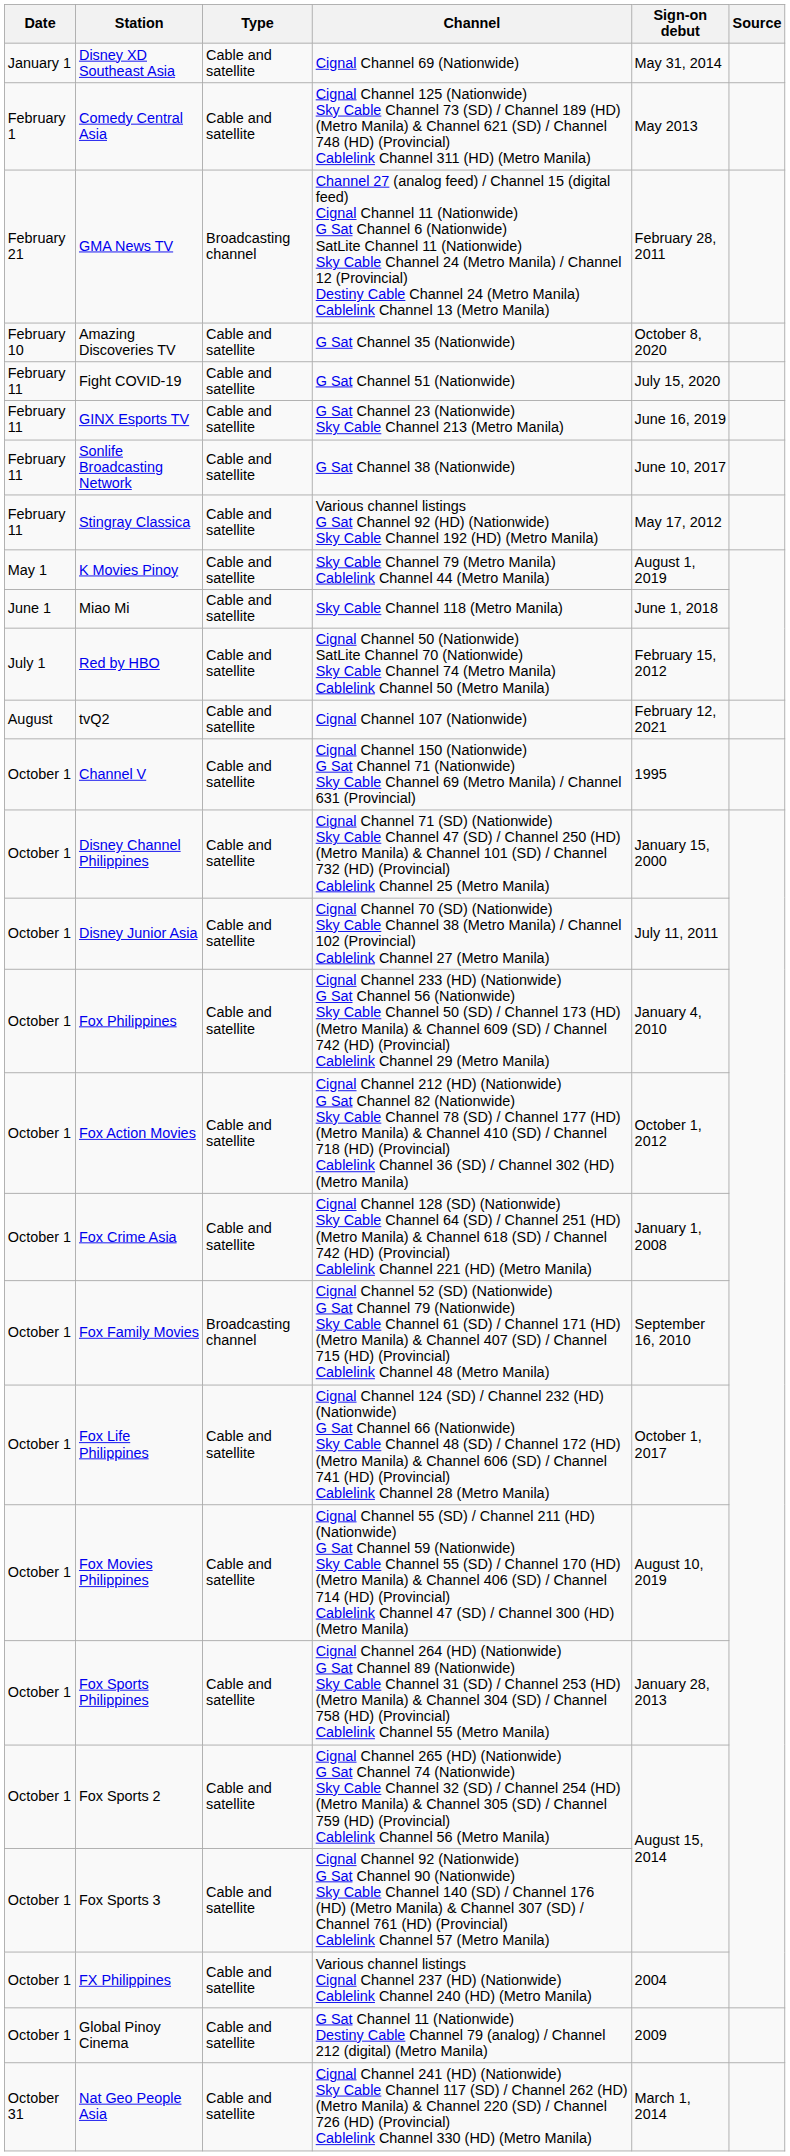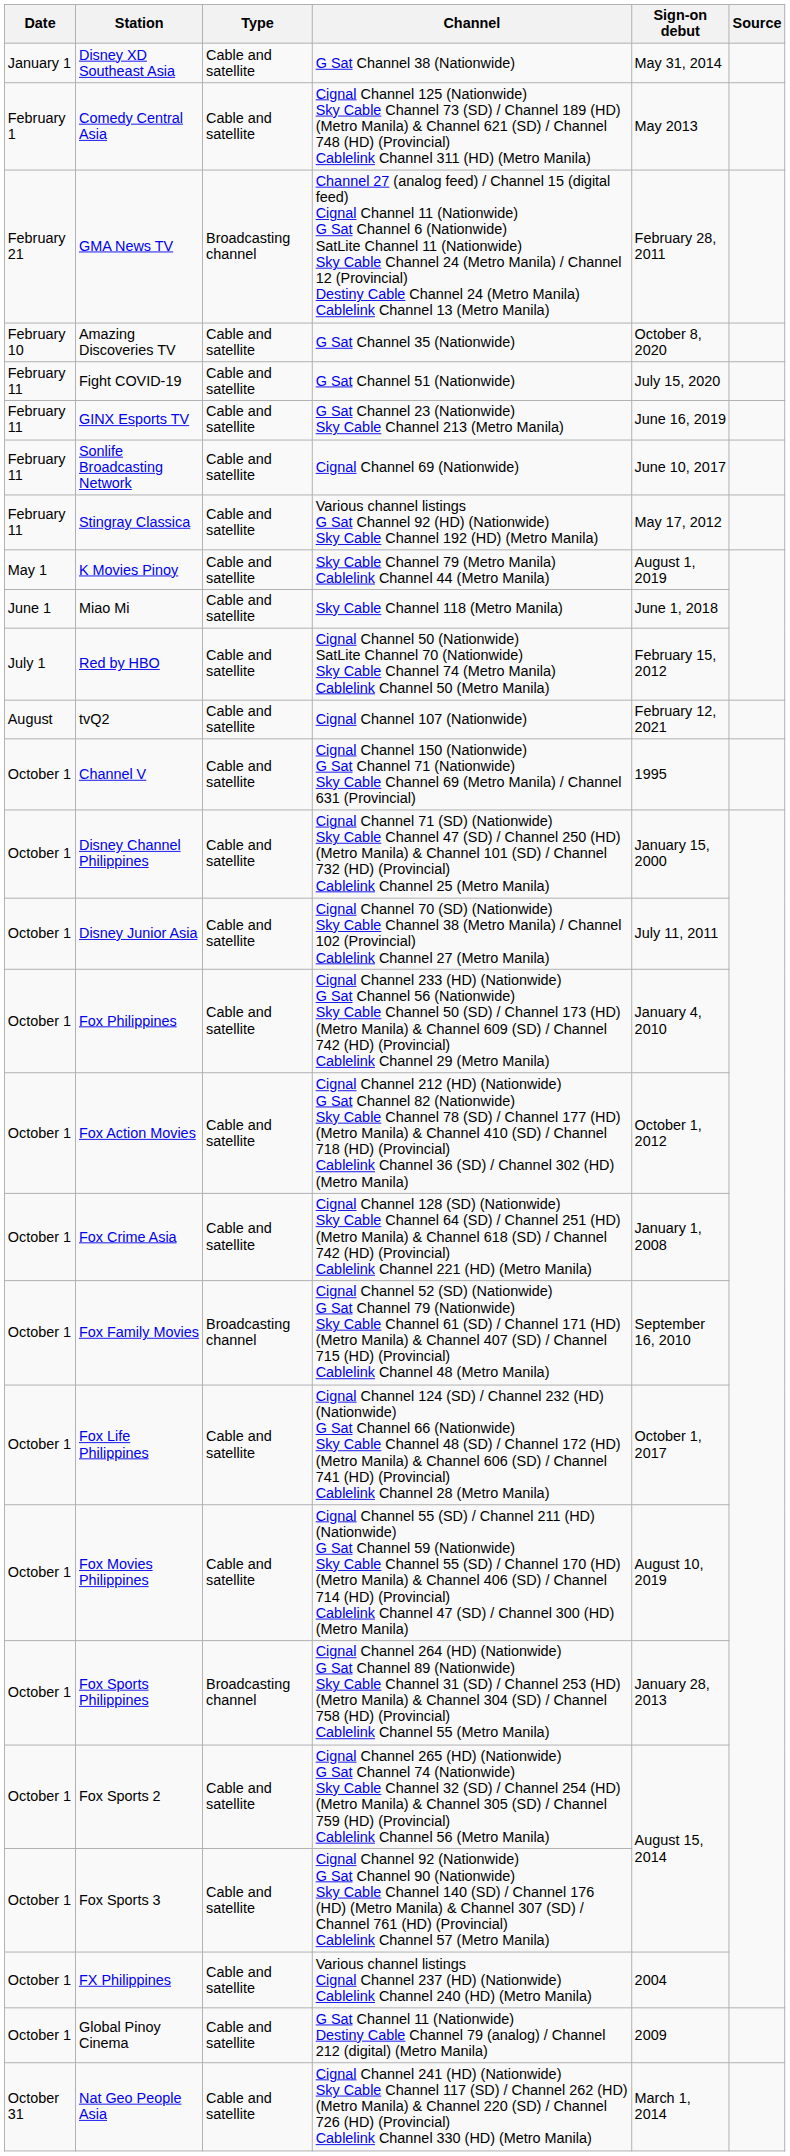Disney XD Southeast Asia | Channel: Cignal Channel 69 (Nationwide) -> G Sat Channel 38 (Nationwide)
Sonlife Broadcasting Network | Channel: G Sat Channel 38 (Nationwide) -> Cignal Channel 69 (Nationwide)
Fox Sports Philippines | Type: Cable and satellite -> Broadcasting channel
